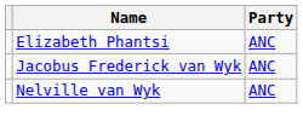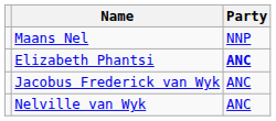+ row: Maans Nel | NNP
Elizabeth Phantsi | Party: normal -> bold
